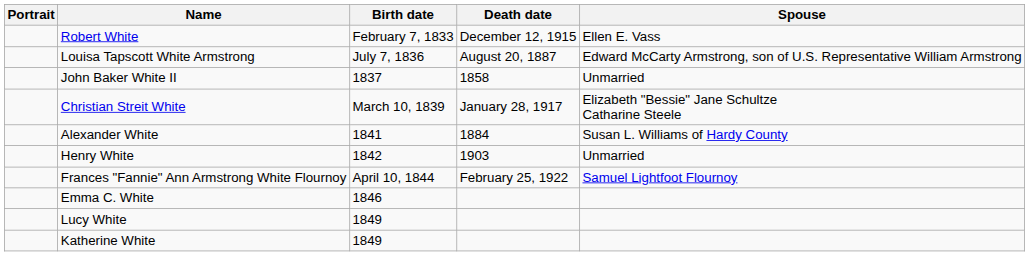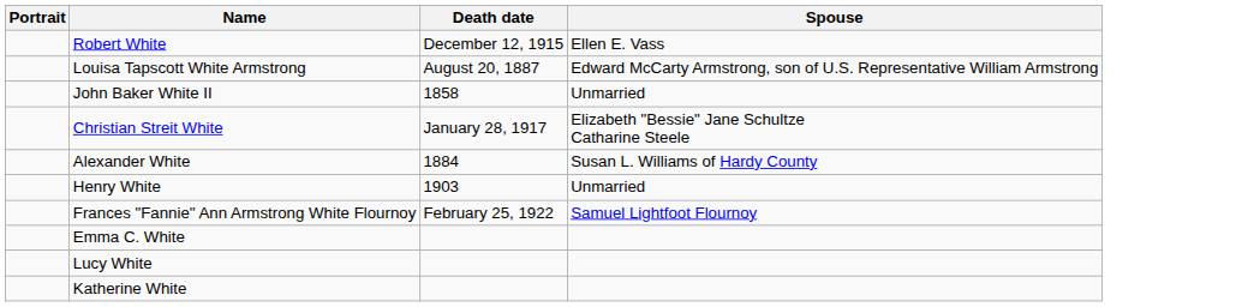- column: Birth date | February 7, 1833 | July 7, 1836 | 1837 | March 10, 1839 | 1841 | 1842 | April 10, 1844 | 1846 | 1849 | 1849
